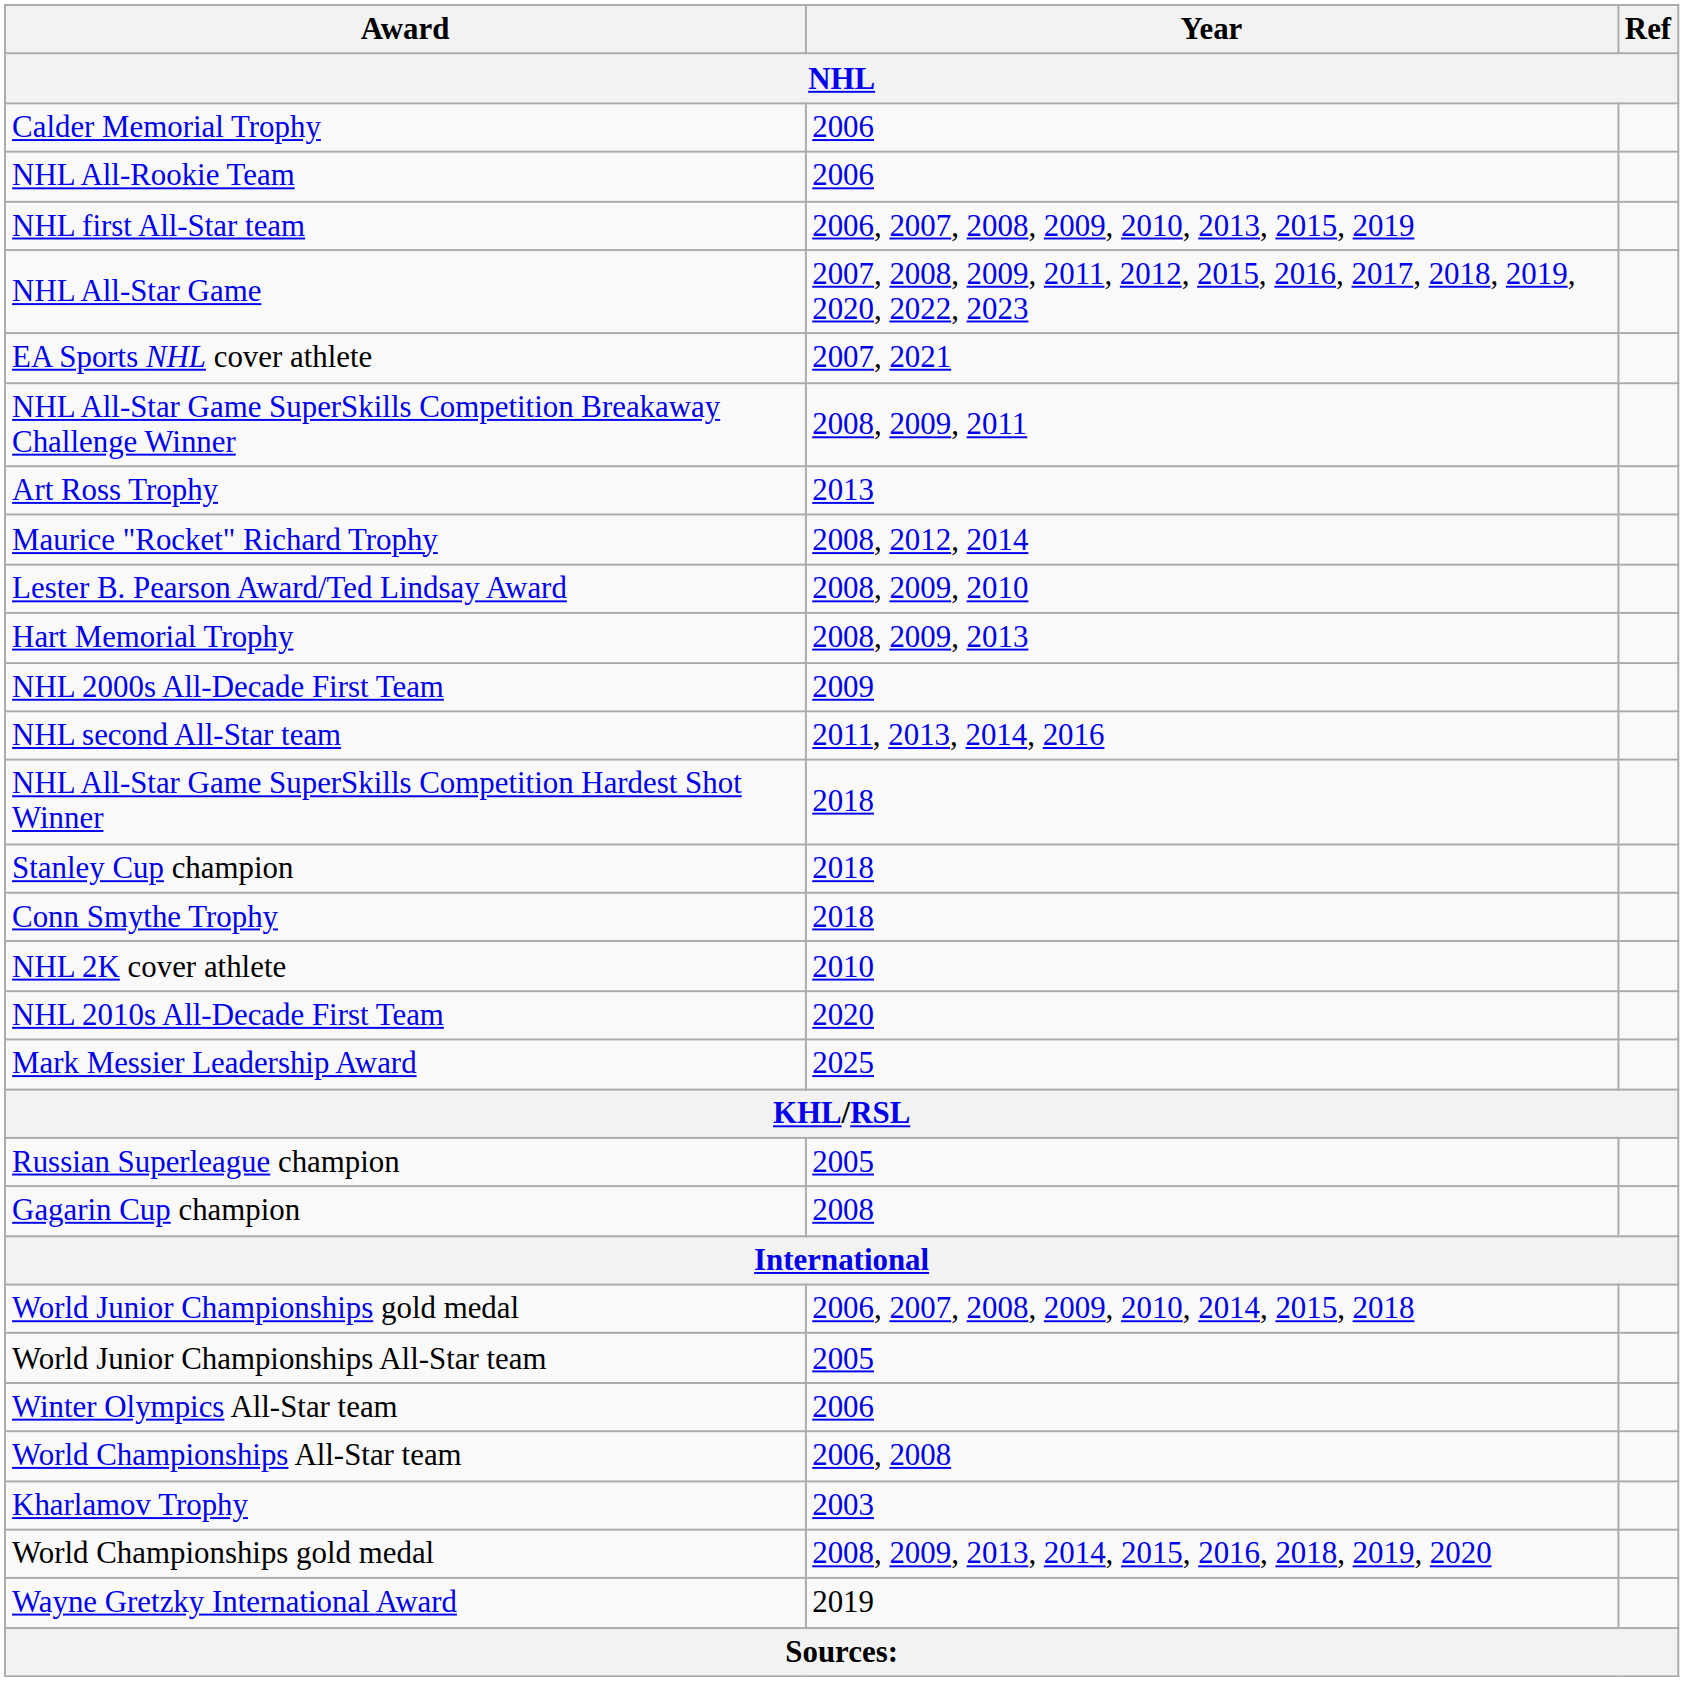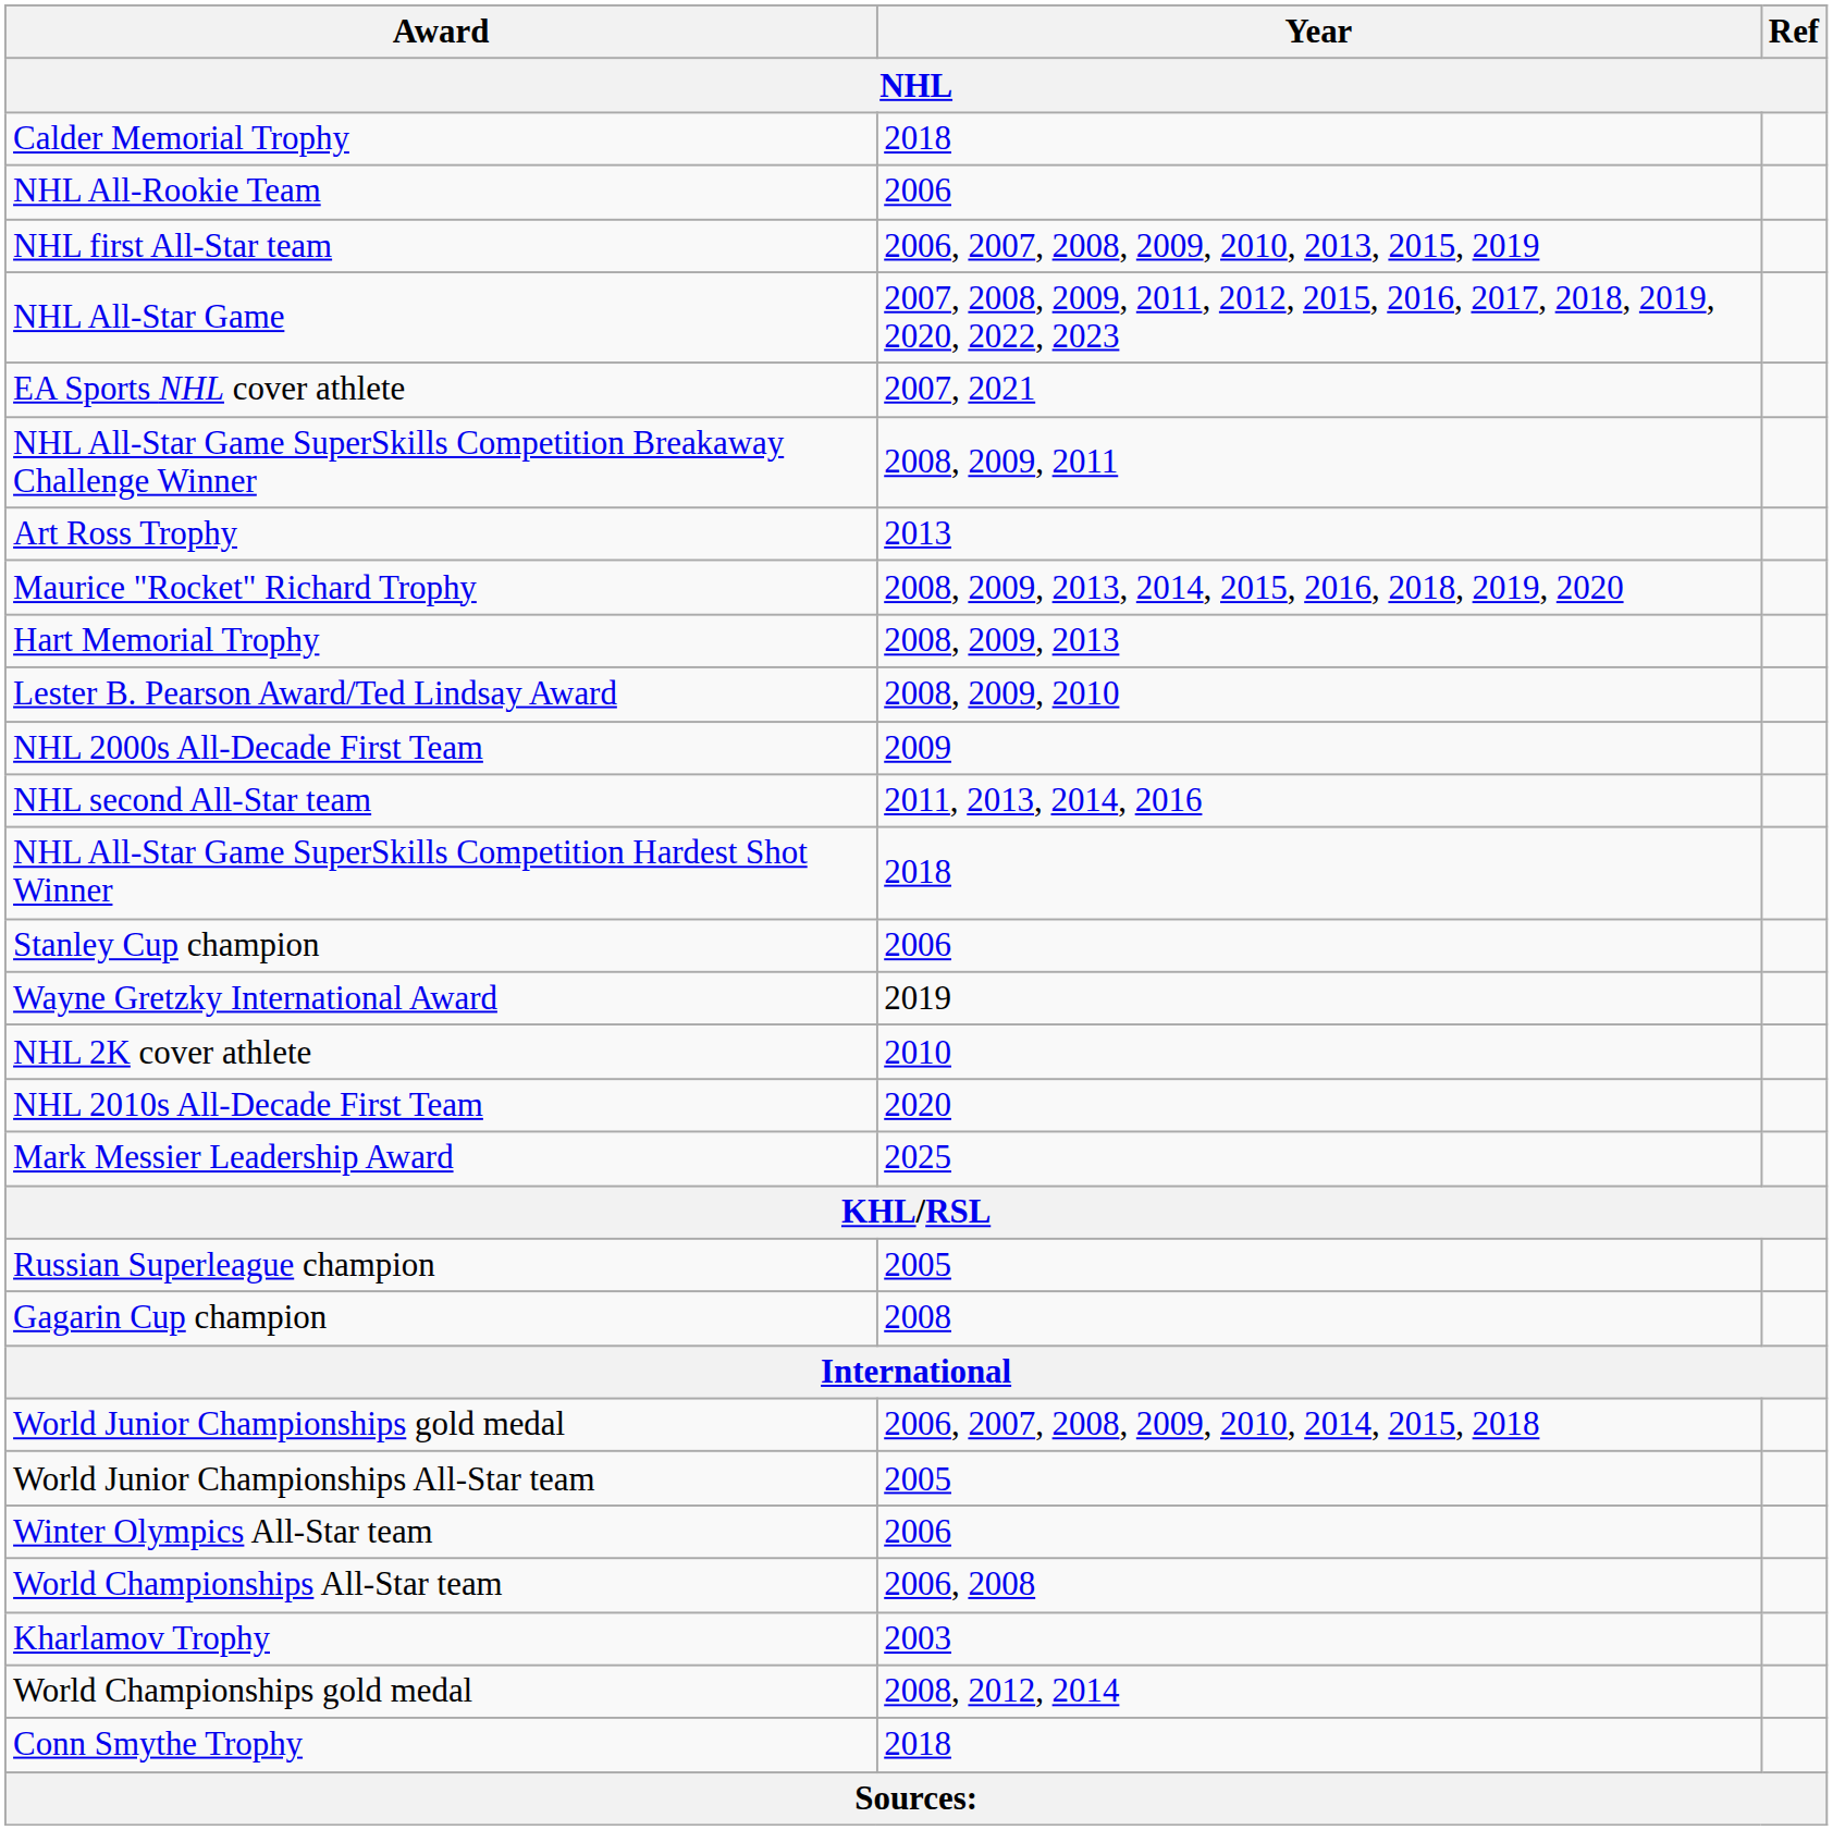Calder Memorial Trophy | Year: 2006 -> 2018
Maurice "Rocket" Richard Trophy | Year: 2008, 2012, 2014 -> 2008, 2009, 2013, 2014, 2015, 2016, 2018, 2019, 2020
rows swapped: Hart Memorial Trophy <-> Lester B. Pearson Award/Ted Lindsay Award
Stanley Cup champion | Year: 2018 -> 2006
rows swapped: Conn Smythe Trophy <-> Wayne Gretzky International Award
World Championships gold medal | Year: 2008, 2009, 2013, 2014, 2015, 2016, 2018, 2019, 2020 -> 2008, 2012, 2014
